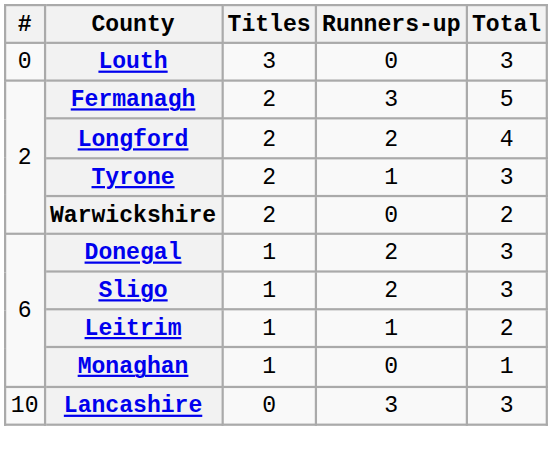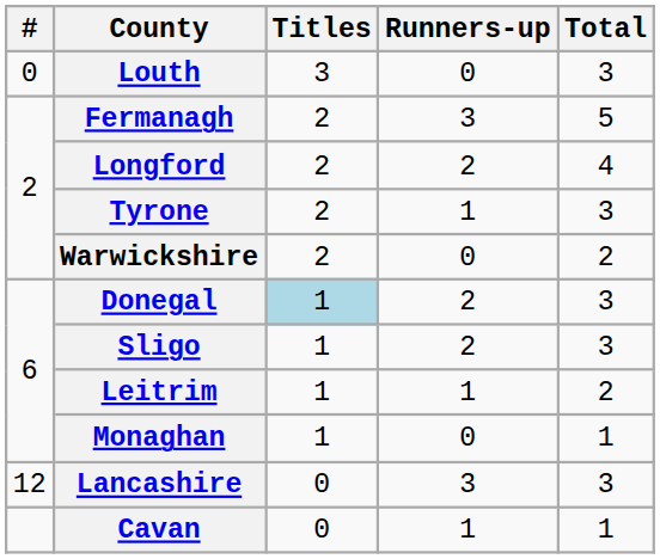Donegal | Titles: no background -> lightblue background
Lancashire | #: 10 -> 12
+ row: Cavan | 0 | 1 | 1
